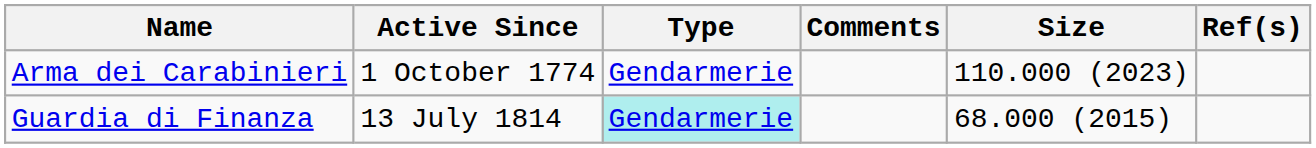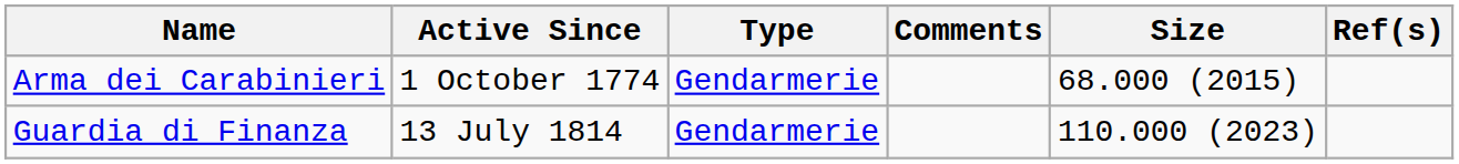Arma dei Carabinieri | Size: 110.000 (2023) -> 68.000 (2015)
Guardia di Finanza | Type: paleturquoise background -> no background
Guardia di Finanza | Size: 68.000 (2015) -> 110.000 (2023)
